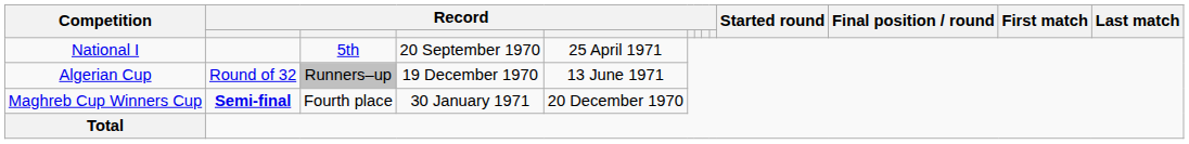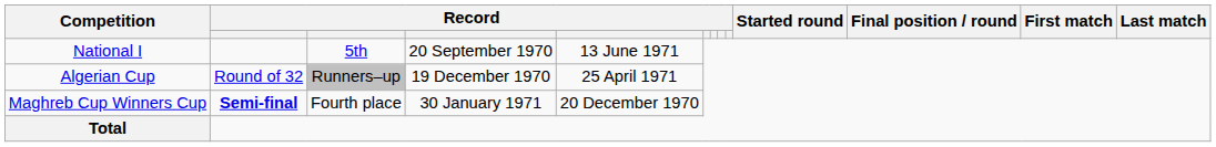National I | column 5: 25 April 1971 -> 13 June 1971
Algerian Cup | column 5: 13 June 1971 -> 25 April 1971
